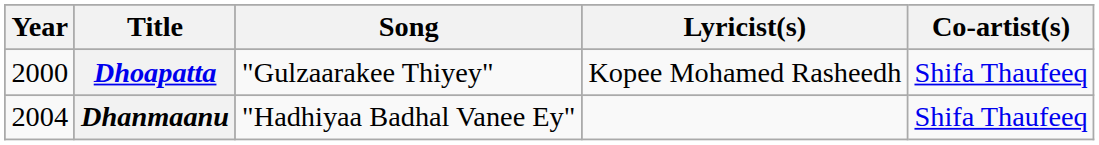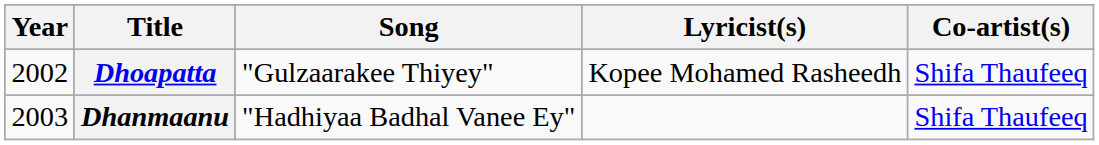Dhoapatta | Year: 2000 -> 2002
Dhanmaanu | Year: 2004 -> 2003
